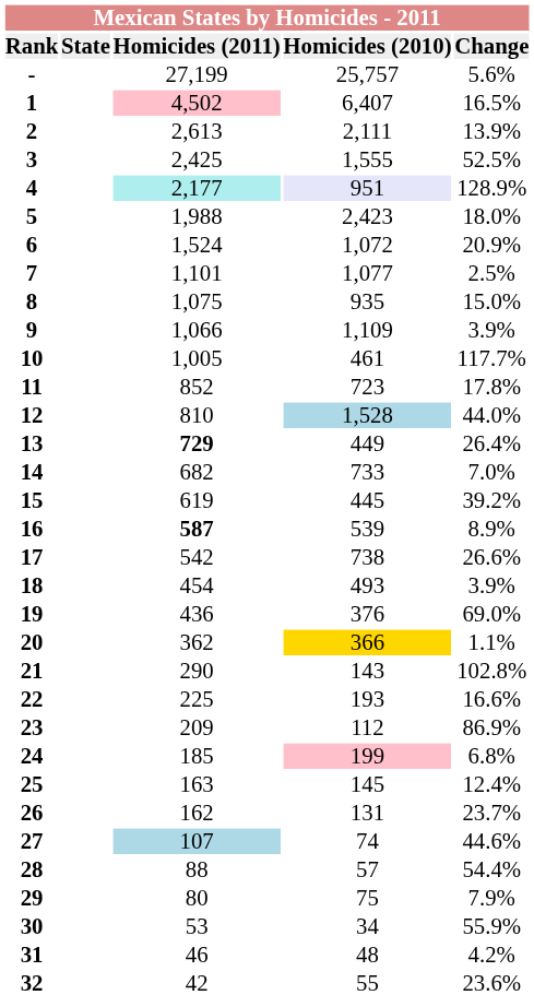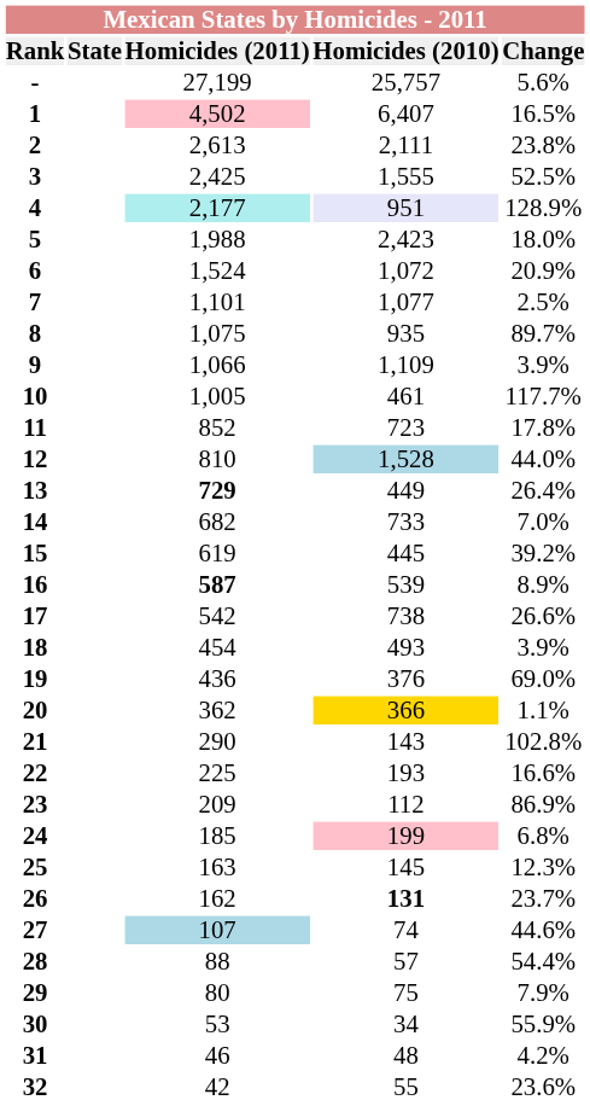2 | Change: 13.9% -> 23.8%
8 | Change: 15.0% -> 89.7%
25 | Change: 12.4% -> 12.3%
26 | Homicides (2010): normal -> bold
